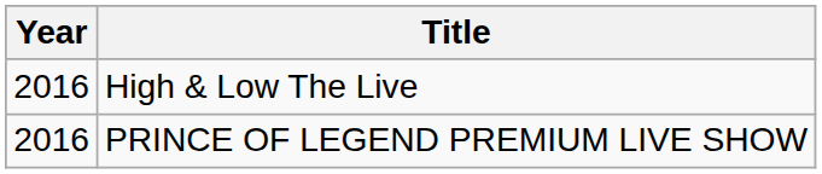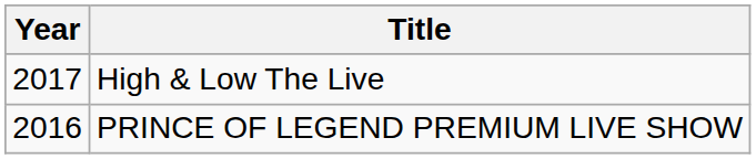High & Low The Live | Year: 2016 -> 2017
